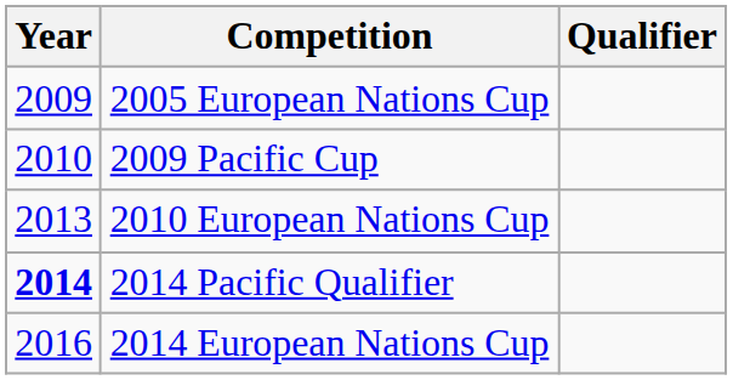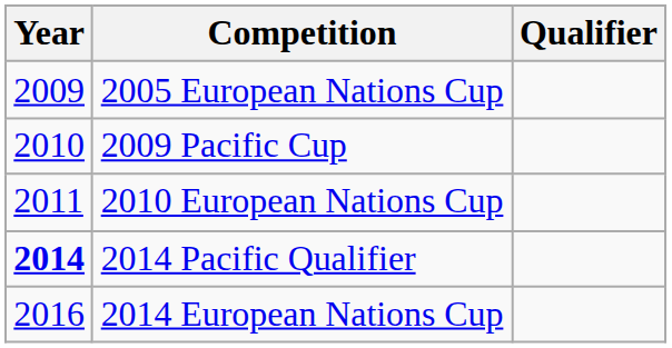2010 European Nations Cup | Year: 2013 -> 2011
